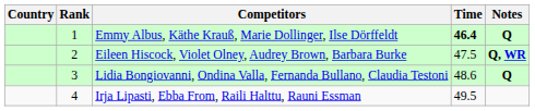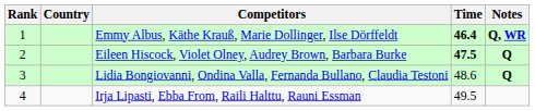columns swapped: Rank <-> Country
Emmy Albus, Käthe Krauß, Marie Dollinger, Ilse Dörffeldt | Notes: Q -> Q, WR
Eileen Hiscock, Violet Olney, Audrey Brown, Barbara Burke | Time: normal -> bold
Eileen Hiscock, Violet Olney, Audrey Brown, Barbara Burke | Notes: Q, WR -> Q
